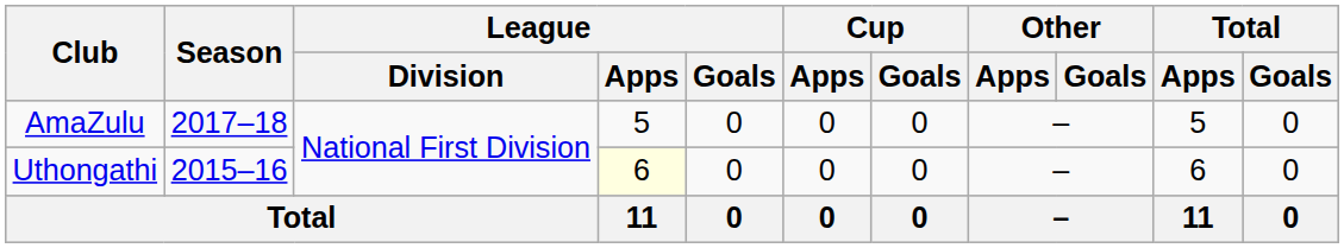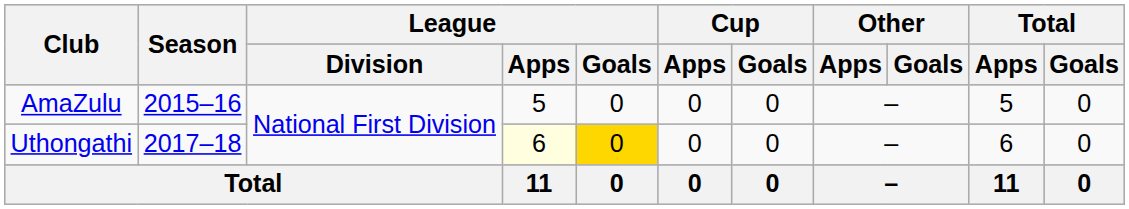AmaZulu | Season: 2017–18 -> 2015–16
Uthongathi | Season: 2015–16 -> 2017–18
Uthongathi | League / Goals: no background -> gold background
